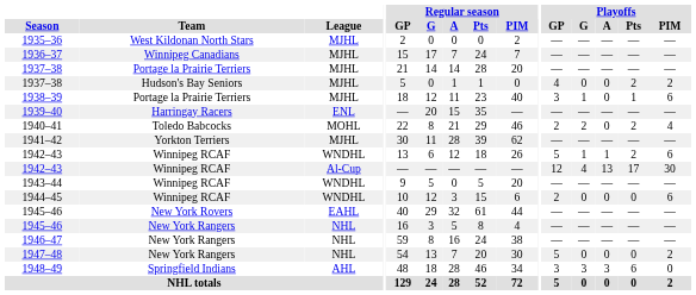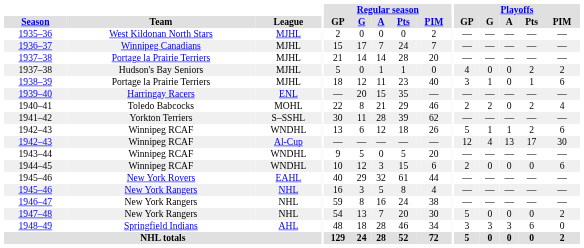1941–42 | League: MJHL -> S–SSHL
